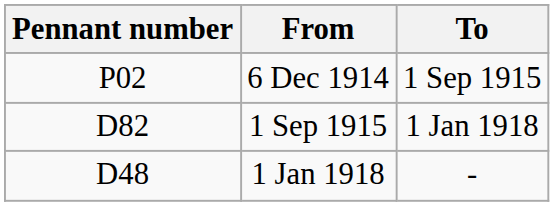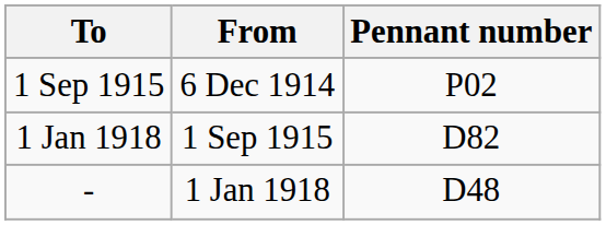columns swapped: Pennant number <-> To
